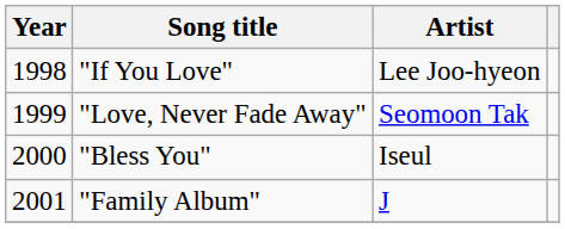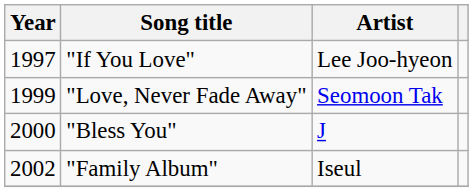"If You Love" | Year: 1998 -> 1997
"Bless You" | Artist: Iseul -> J
"Family Album" | Year: 2001 -> 2002
"Family Album" | Artist: J -> Iseul
